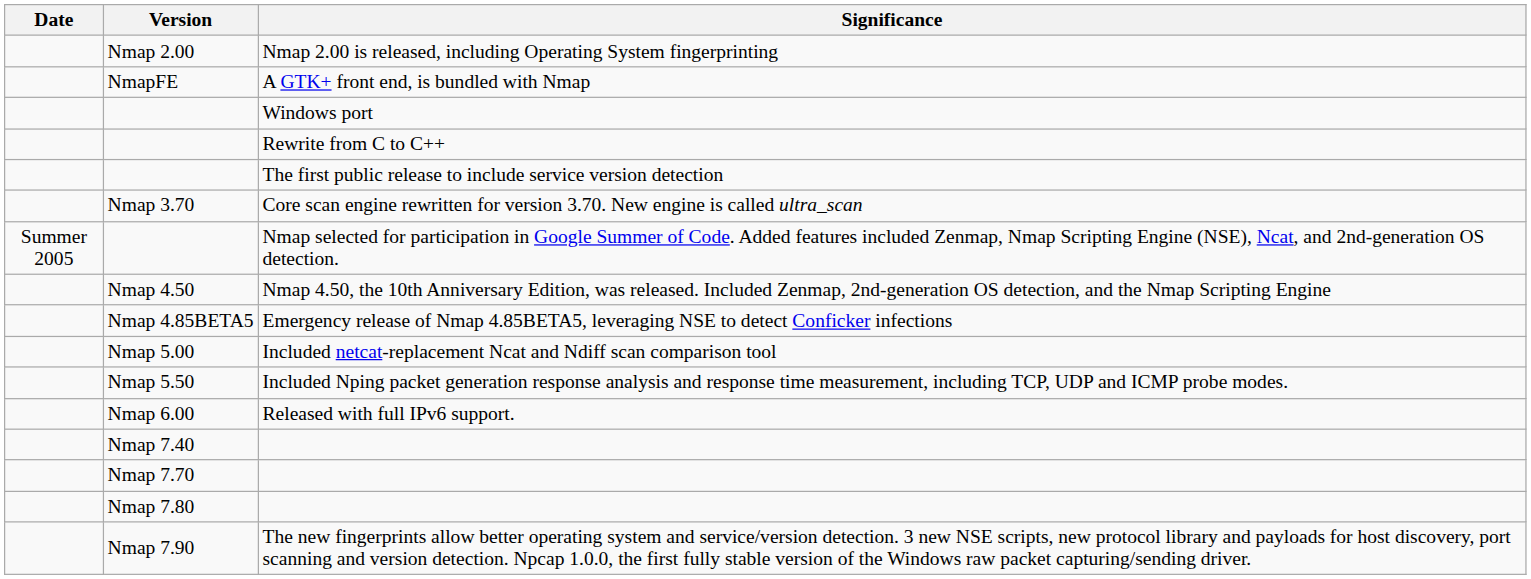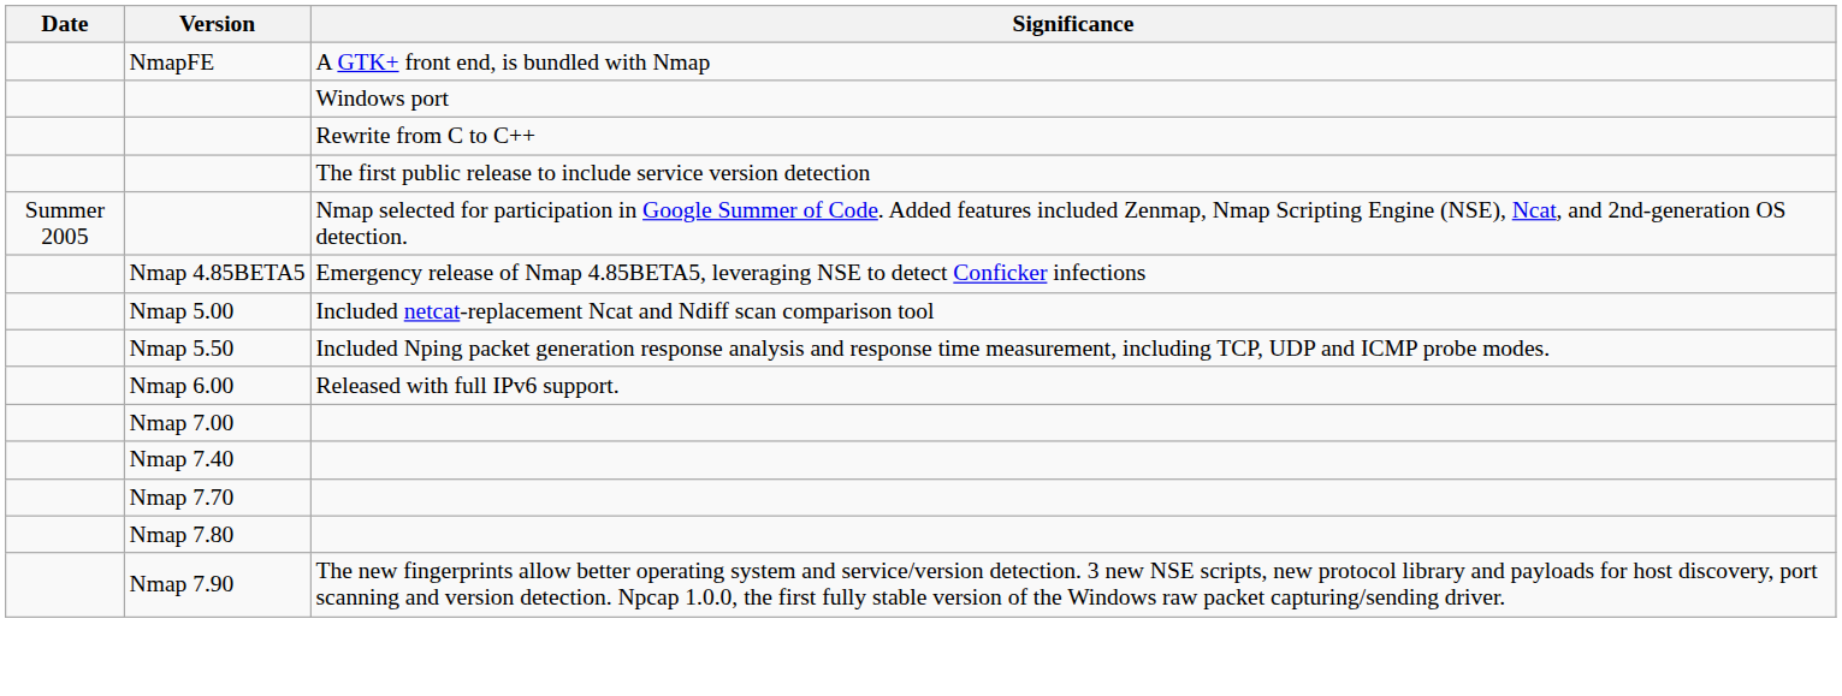- row: Nmap 2.00 | Nmap 2.00 is released, including Operating System fingerprinting
- row: Nmap 3.70 | Core scan engine rewritten for version 3.70. New engine is called ultra_scan
- row: Nmap 4.50 | Nmap 4.50, the 10th Anniversary Edition, was released. Included Zenmap, 2nd-generation OS detection, and the Nmap Scripting Engine
+ row: Nmap 7.00
